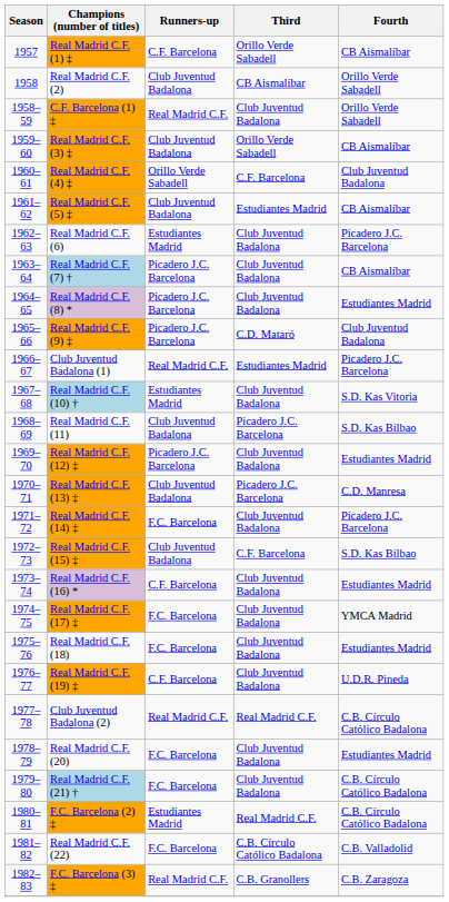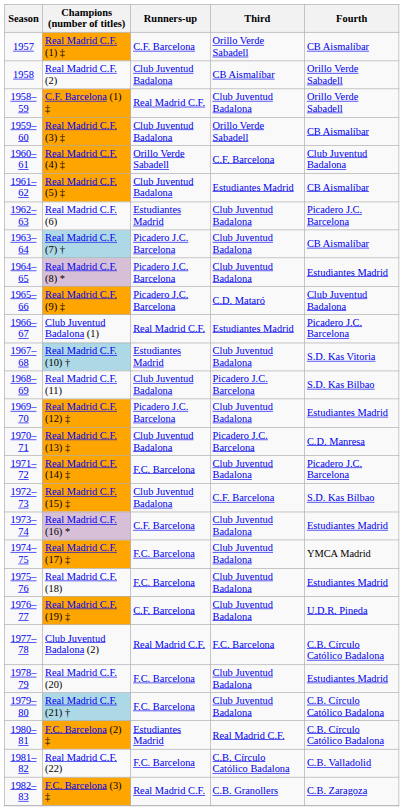Club Juventud Badalona (2) | Third: Real Madrid C.F. -> F.C. Barcelona
